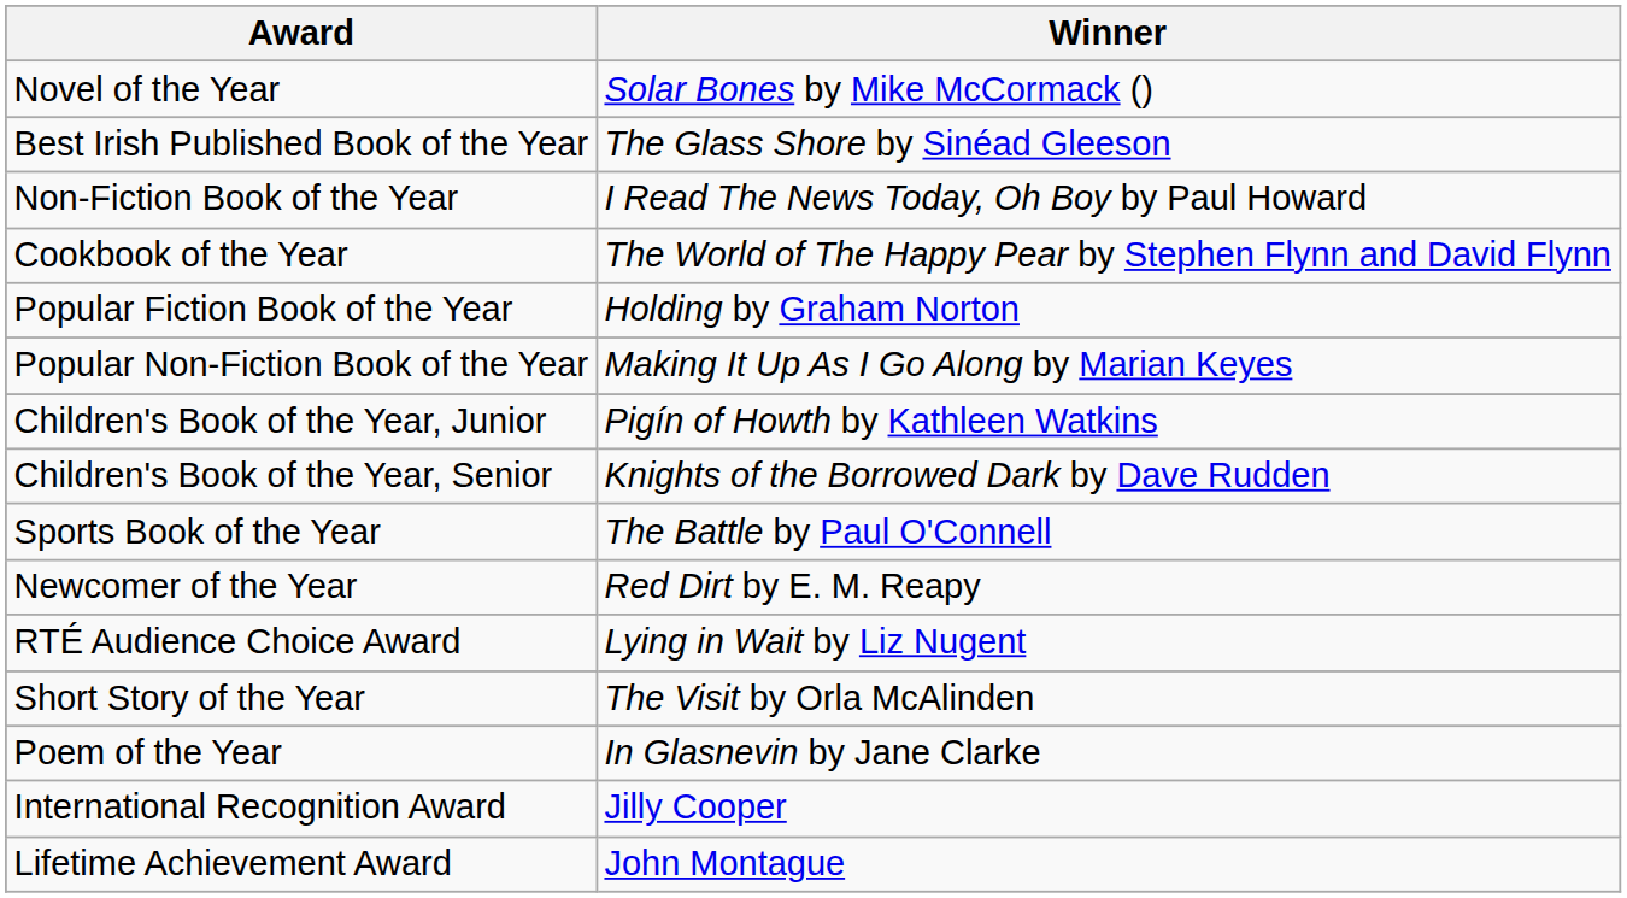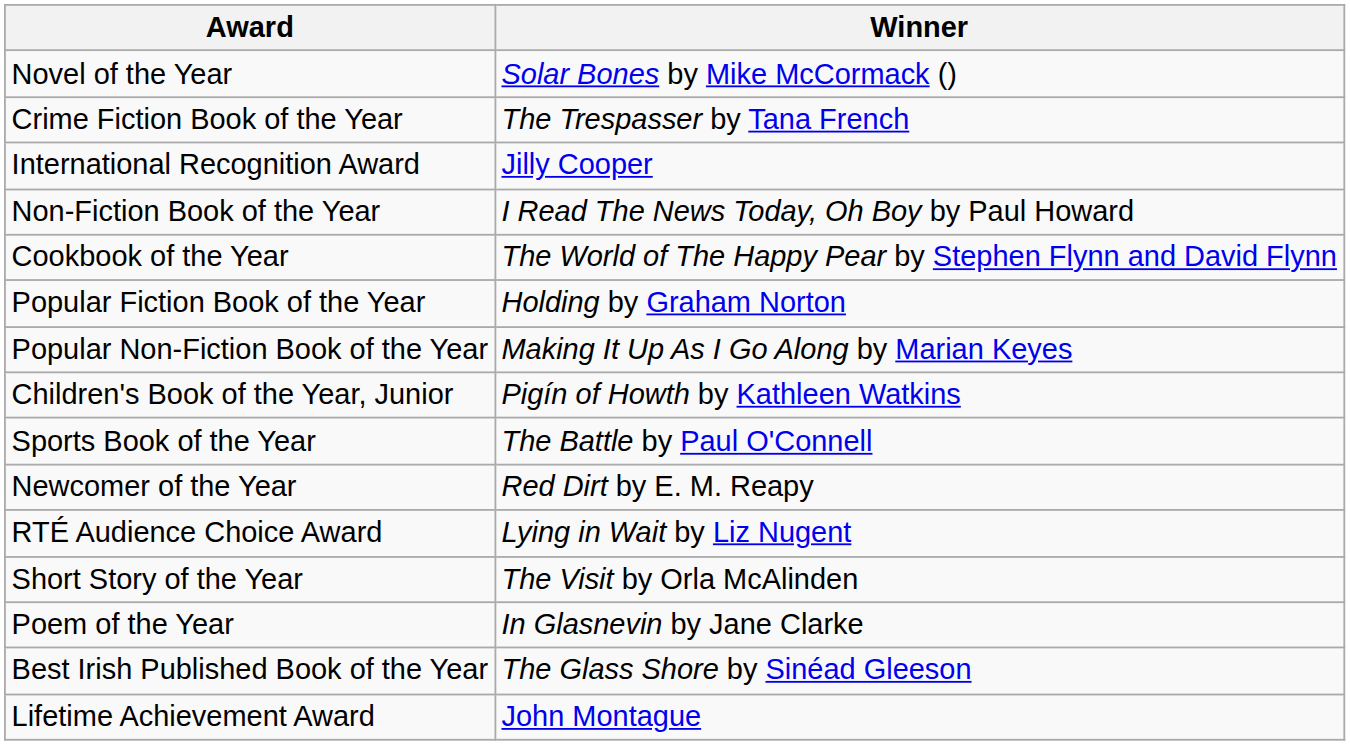+ row: Crime Fiction Book of the Year | The Trespasser by Tana French
rows swapped: Best Irish Published Book of the Year <-> International Recognition Award
- row: Children's Book of the Year, Senior | Knights of the Borrowed Dark by Dave Rudden
